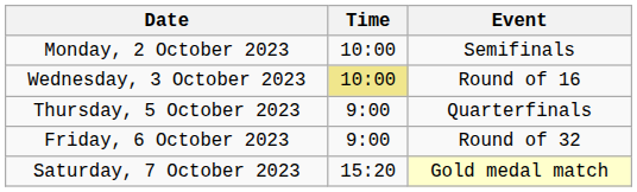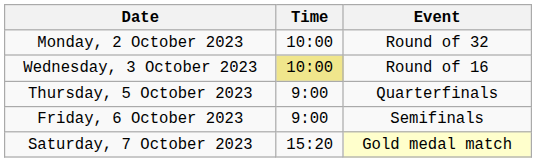Monday, 2 October 2023 | Event: Semifinals -> Round of 32
Friday, 6 October 2023 | Event: Round of 32 -> Semifinals
